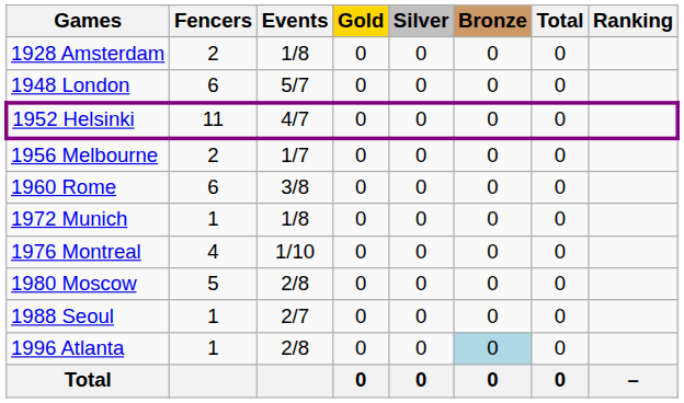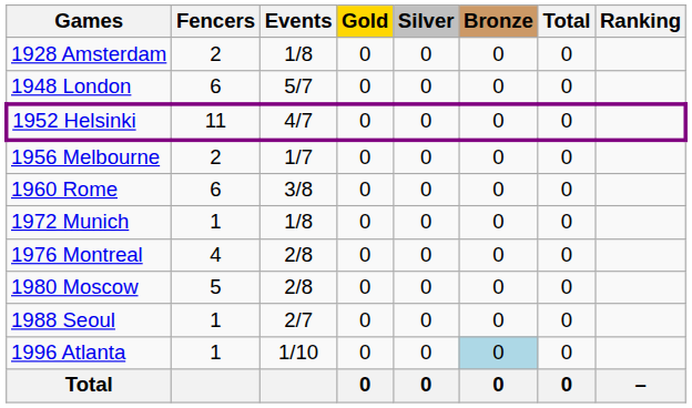1976 Montreal | Events: 1/10 -> 2/8
1996 Atlanta | Events: 2/8 -> 1/10
